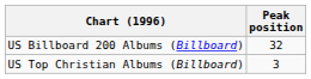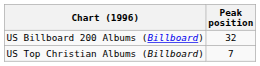US Top Christian Albums (Billboard) | Peak position: 3 -> 7
